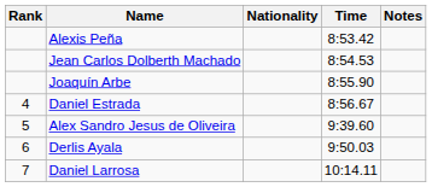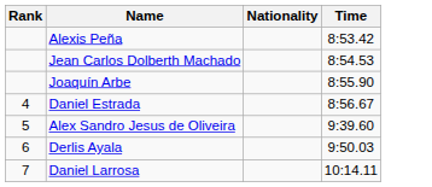- column: Notes
